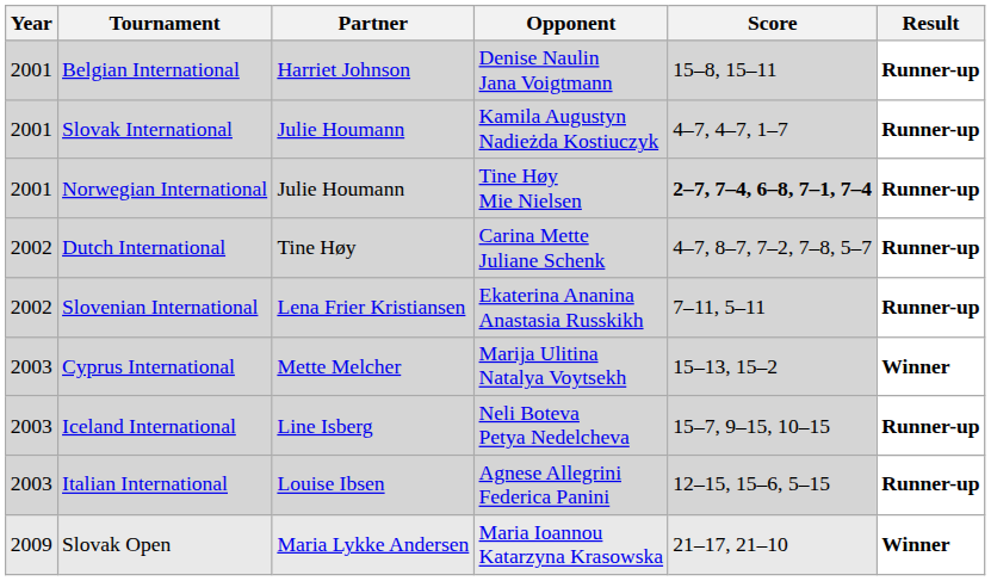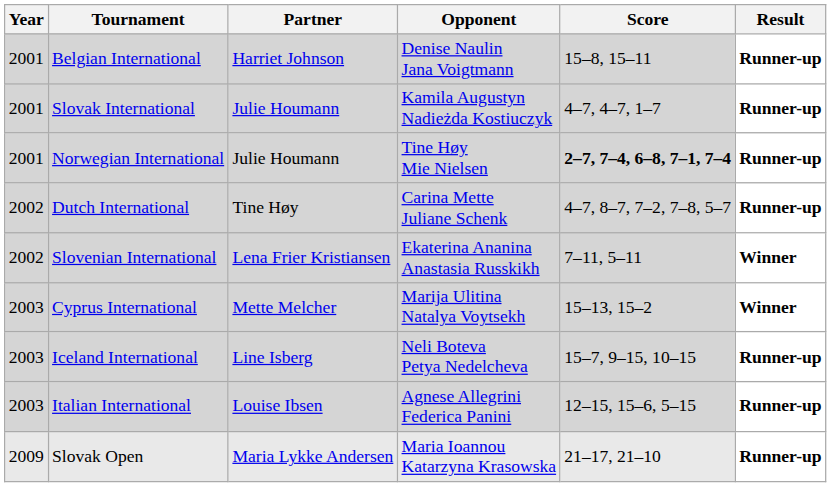Slovenian International | Result: Runner-up -> Winner
Slovak Open | Result: Winner -> Runner-up
